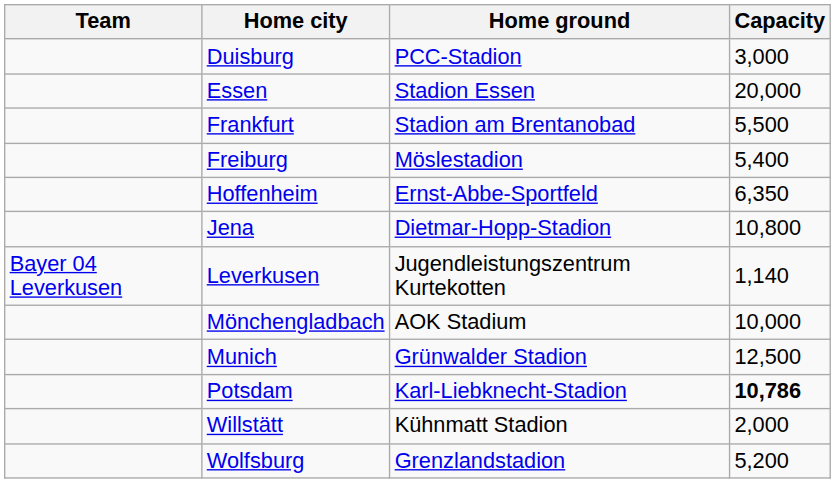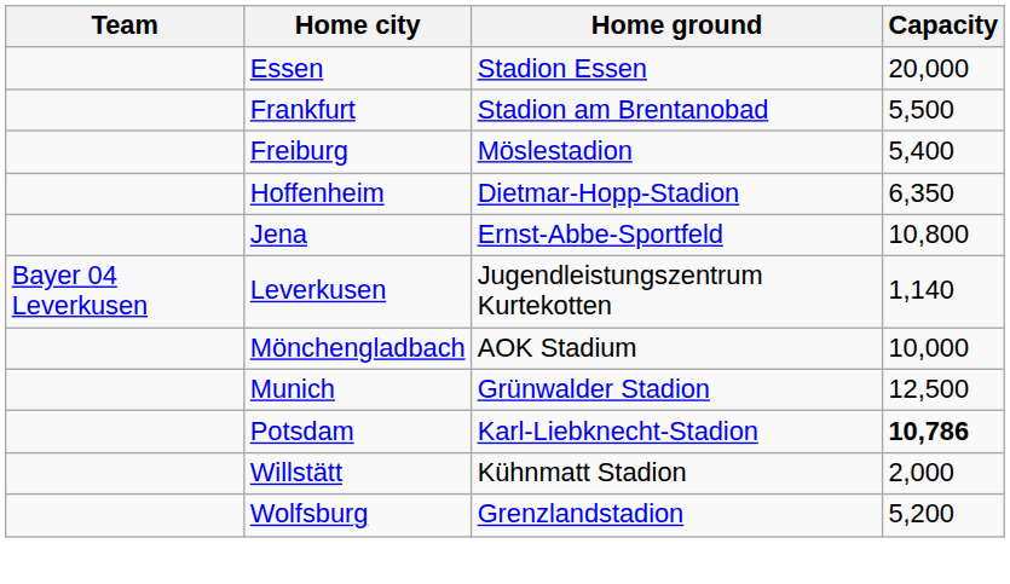- row: Duisburg | PCC-Stadion | 3,000
Hoffenheim | Home ground: Ernst-Abbe-Sportfeld -> Dietmar-Hopp-Stadion
Jena | Home ground: Dietmar-Hopp-Stadion -> Ernst-Abbe-Sportfeld
